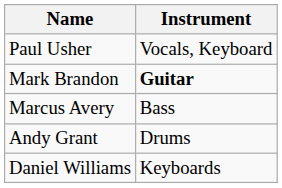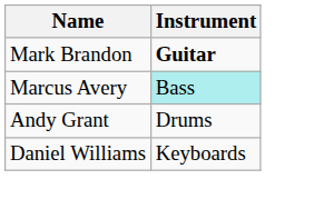- row: Paul Usher | Vocals, Keyboard
Marcus Avery | Instrument: no background -> paleturquoise background
